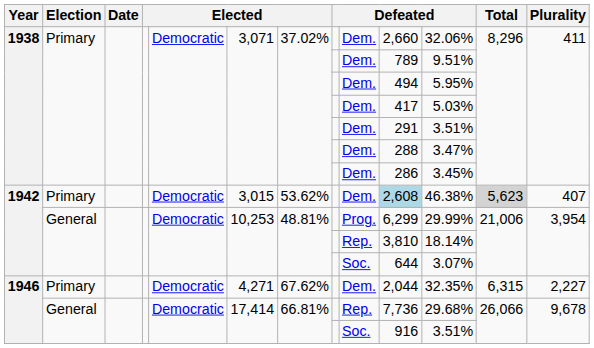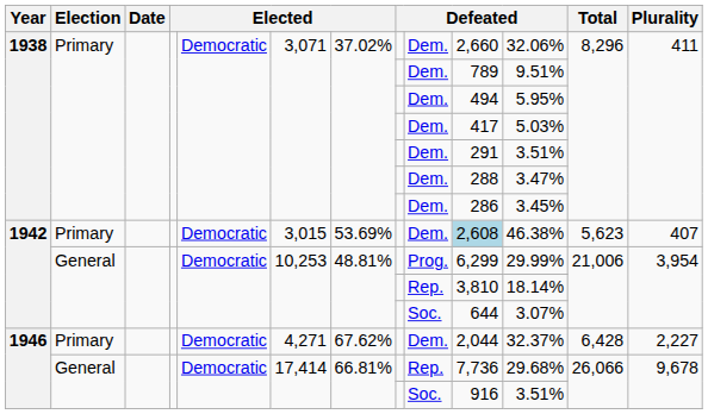1942 / Primary | column 7: 53.62% -> 53.69%
1942 / Primary | Total: lightgrey background -> no background
1946 / Primary | column 11: 32.35% -> 32.37%
1946 / Primary | Total: 6,315 -> 6,428
